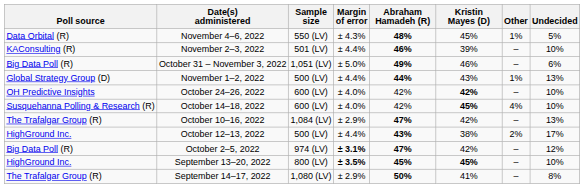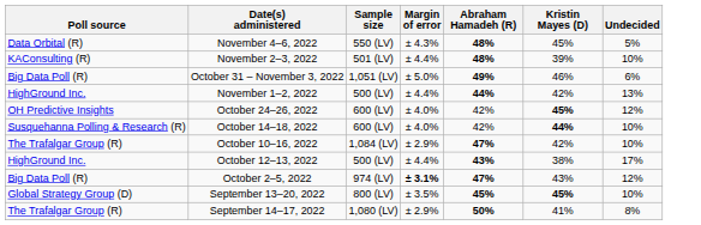- column: Other | 1% | – | – | 1% | – | 4% | – | 2% | – | – | –
November 2–3, 2022 | Abraham Hamadeh (R): 46% -> 48%
November 1–2, 2022 | Poll source: Global Strategy Group (D) -> HighGround Inc.
November 1–2, 2022 | Kristin Mayes (D): 43% -> 42%
October 24–26, 2022 | Kristin Mayes (D): 42% -> 45%
October 24–26, 2022 | Undecided: 10% -> 12%
October 14–18, 2022 | Kristin Mayes (D): 45% -> 44%
October 10–16, 2022 | Undecided: 13% -> 10%
October 2–5, 2022 | Kristin Mayes (D): 42% -> 43%
September 13–20, 2022 | Poll source: HighGround Inc. -> Global Strategy Group (D)
September 13–20, 2022 | Margin of error: bold -> normal
